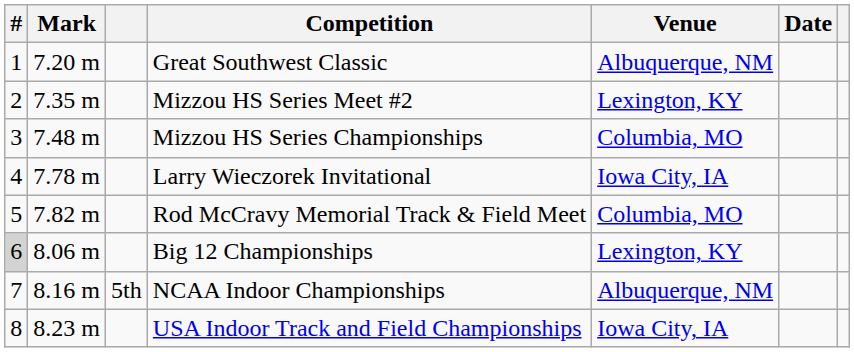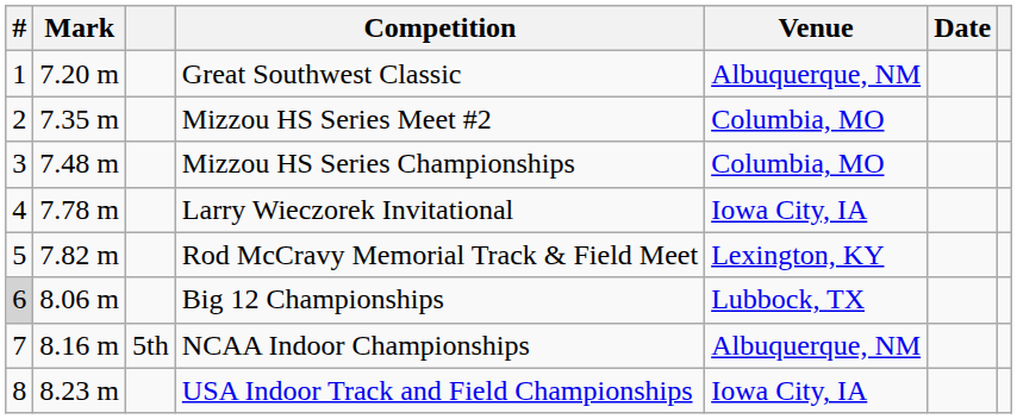Mizzou HS Series Meet #2 | Venue: Lexington, KY -> Columbia, MO
Rod McCravy Memorial Track & Field Meet | Venue: Columbia, MO -> Lexington, KY
Big 12 Championships | Venue: Lexington, KY -> Lubbock, TX
